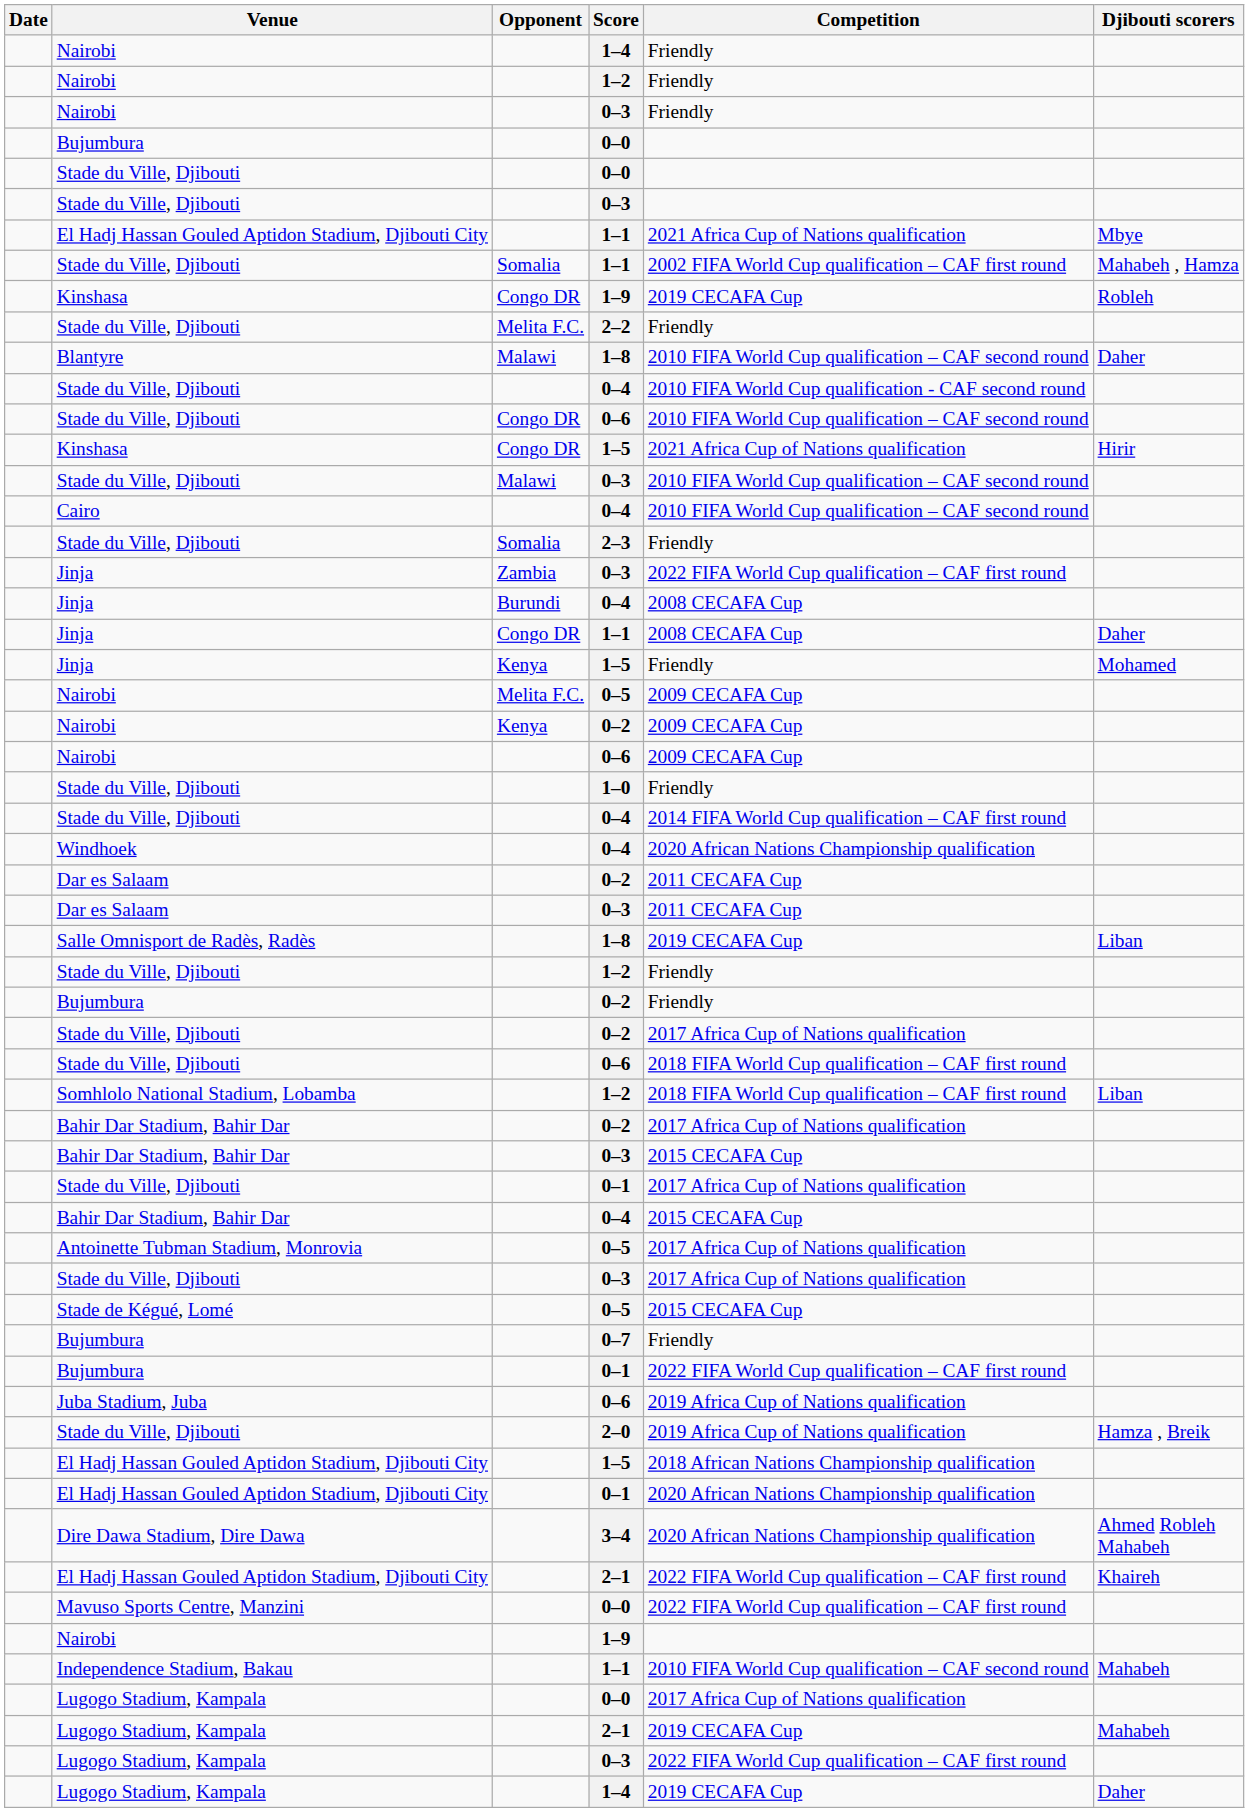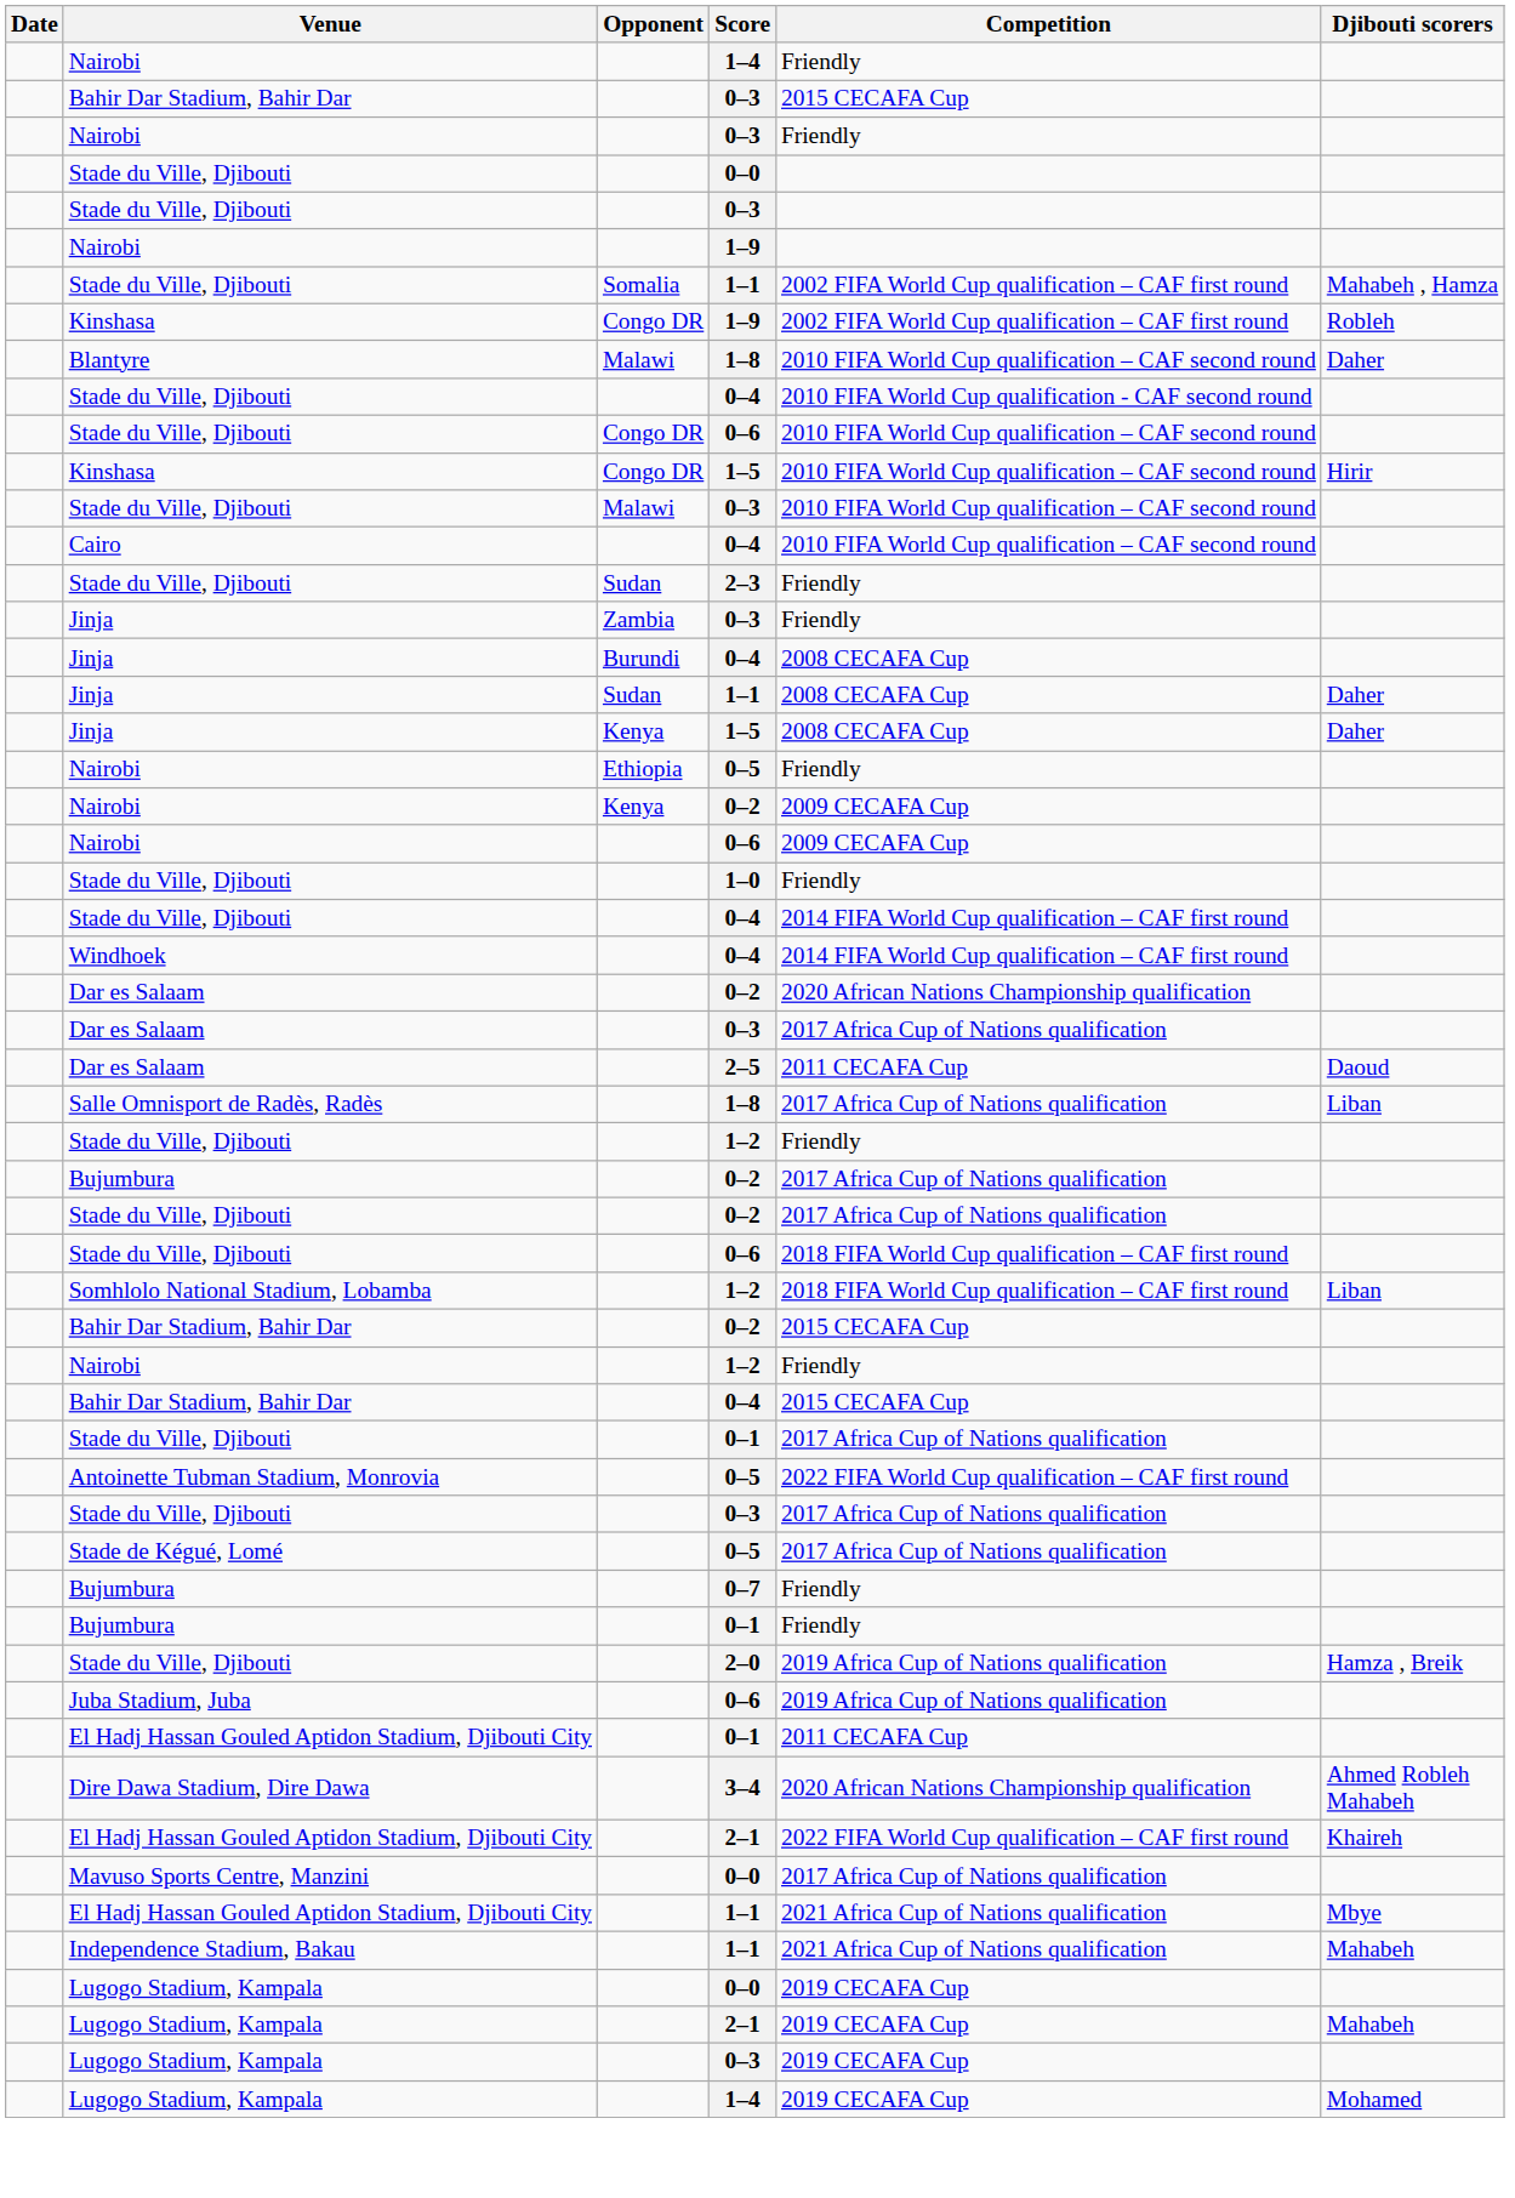rows swapped: Nairobi / 1–2 <-> Bahir Dar Stadium, Bahir Dar / 0–3
- row: Bujumbura | 0–0
rows swapped: Nairobi / 1–9 <-> El Hadj Hassan Gouled Aptidon Stadium, Djibouti City / 1–1
Kinshasa / 1–9 | Competition: 2019 CECAFA Cup -> 2002 FIFA World Cup qualification – CAF first round
- row: Stade du Ville, Djibouti | Melita F.C. | 2–2 | Friendly
Kinshasa / 1–5 | Competition: 2021 Africa Cup of Nations qualification -> 2010 FIFA World Cup qualification – CAF second round
2–3 | Opponent: Somalia -> Sudan
Jinja / 0–3 | Competition: 2022 FIFA World Cup qualification – CAF first round -> Friendly
Jinja / 1–1 | Opponent: Congo DR -> Sudan
Jinja / 1–5 | Competition: Friendly -> 2008 CECAFA Cup
Jinja / 1–5 | Djibouti scorers: Mohamed -> Daher
Nairobi / 0–5 | Opponent: Melita F.C. -> Ethiopia
Nairobi / 0–5 | Competition: 2009 CECAFA Cup -> Friendly
Windhoek / 0–4 | Competition: 2020 African Nations Championship qualification -> 2014 FIFA World Cup qualification – CAF first round
Dar es Salaam / 0–2 | Competition: 2011 CECAFA Cup -> 2020 African Nations Championship qualification
Dar es Salaam / 0–3 | Competition: 2011 CECAFA Cup -> 2017 Africa Cup of Nations qualification
+ row: Dar es Salaam | 2–5 | 2011 CECAFA Cup | Daoud
Salle Omnisport de Radès, Radès / 1–8 | Competition: 2019 CECAFA Cup -> 2017 Africa Cup of Nations qualification
Bujumbura / 0–2 | Competition: Friendly -> 2017 Africa Cup of Nations qualification
Bahir Dar Stadium, Bahir Dar / 0–2 | Competition: 2017 Africa Cup of Nations qualification -> 2015 CECAFA Cup
rows swapped: Bahir Dar Stadium, Bahir Dar / 0–4 <-> Stade du Ville, Djibouti / 0–1
Antoinette Tubman Stadium, Monrovia / 0–5 | Competition: 2017 Africa Cup of Nations qualification -> 2022 FIFA World Cup qualification – CAF first round
Stade de Kégué, Lomé / 0–5 | Competition: 2015 CECAFA Cup -> 2017 Africa Cup of Nations qualification
Bujumbura / 0–1 | Competition: 2022 FIFA World Cup qualification – CAF first round -> Friendly
rows swapped: 2–0 <-> Juba Stadium, Juba / 0–6
- row: El Hadj Hassan Gouled Aptidon Stadium, Djibouti City | 1–5 | 2018 African Nations Championship qualification
El Hadj Hassan Gouled Aptidon Stadium, Djibouti City / 0–1 | Competition: 2020 African Nations Championship qualification -> 2011 CECAFA Cup
Mavuso Sports Centre, Manzini / 0–0 | Competition: 2022 FIFA World Cup qualification – CAF first round -> 2017 Africa Cup of Nations qualification
Independence Stadium, Bakau / 1–1 | Competition: 2010 FIFA World Cup qualification – CAF second round -> 2021 Africa Cup of Nations qualification
Lugogo Stadium, Kampala / 0–0 | Competition: 2017 Africa Cup of Nations qualification -> 2019 CECAFA Cup
Lugogo Stadium, Kampala / 0–3 | Competition: 2022 FIFA World Cup qualification – CAF first round -> 2019 CECAFA Cup
Lugogo Stadium, Kampala / 1–4 | Djibouti scorers: Daher -> Mohamed
